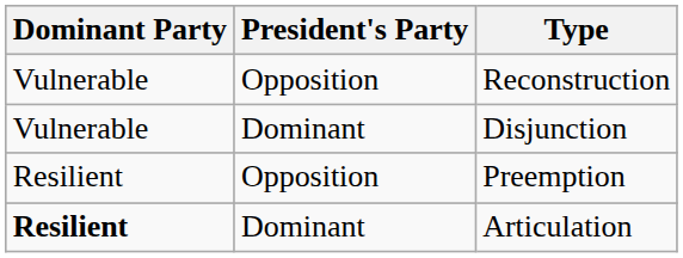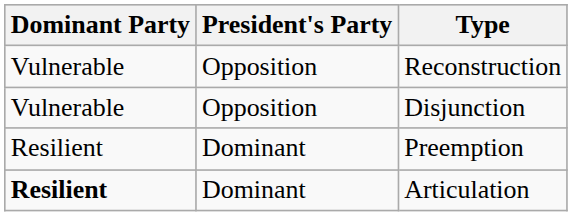Disjunction | President's Party: Dominant -> Opposition
Preemption | President's Party: Opposition -> Dominant
